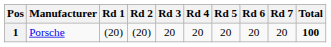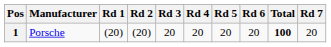columns swapped: Rd 7 <-> Total
